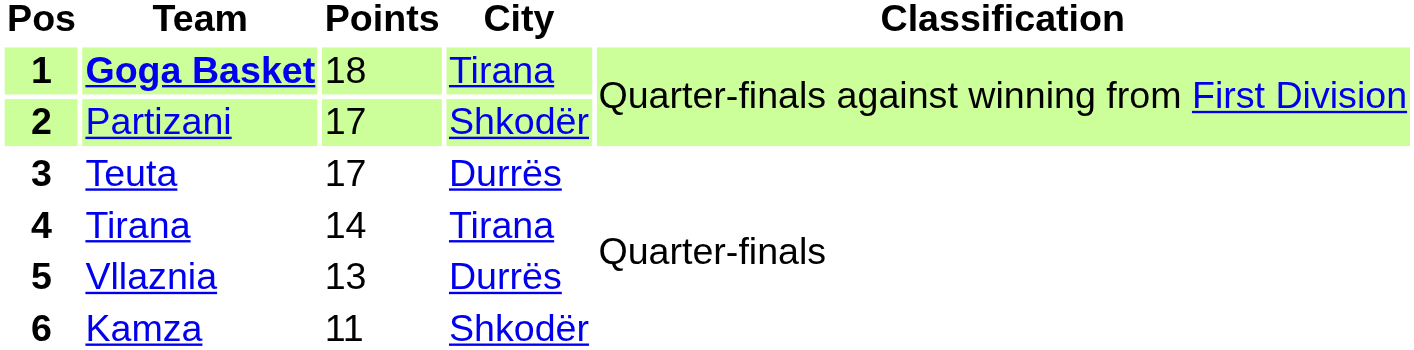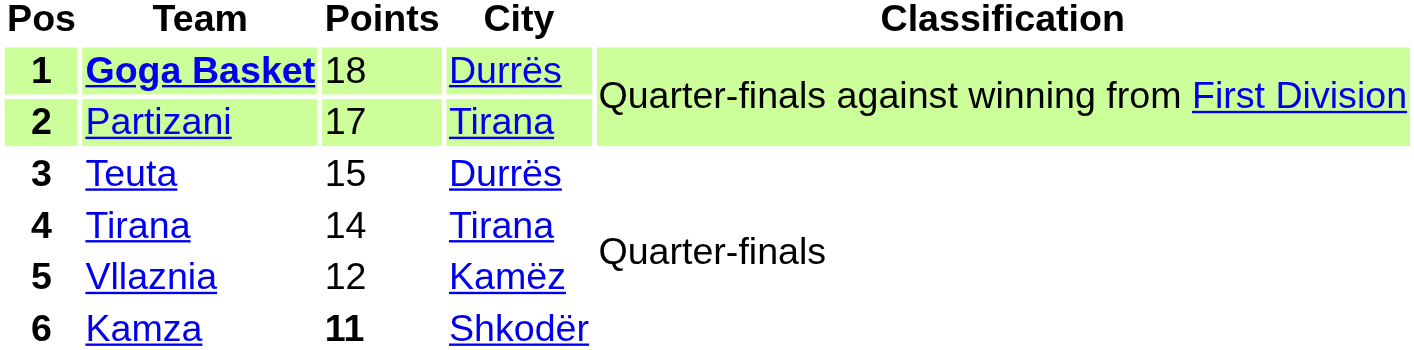1 | City: Tirana -> Durrës
2 | City: Shkodër -> Tirana
3 | Points: 17 -> 15
5 | Points: 13 -> 12
5 | City: Durrës -> Kamëz
6 | Points: normal -> bold
